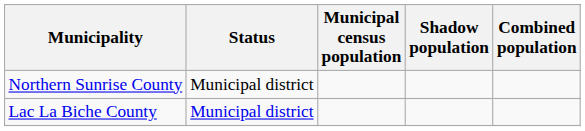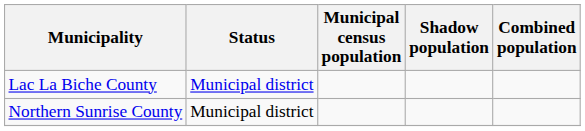rows swapped: Lac La Biche County <-> Northern Sunrise County
